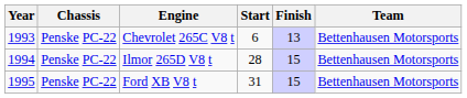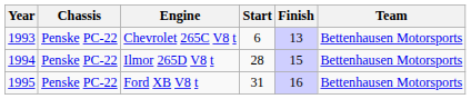Ford XB V8 t | Finish: 15 -> 16
